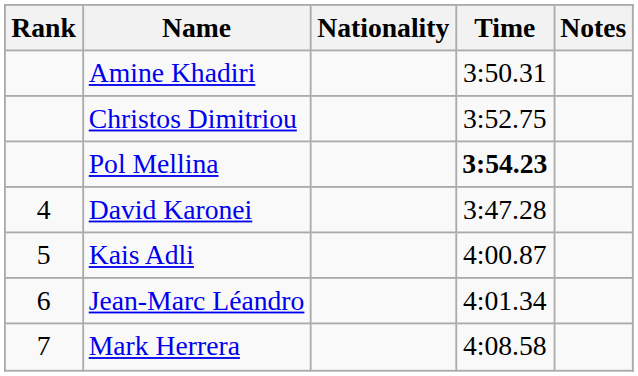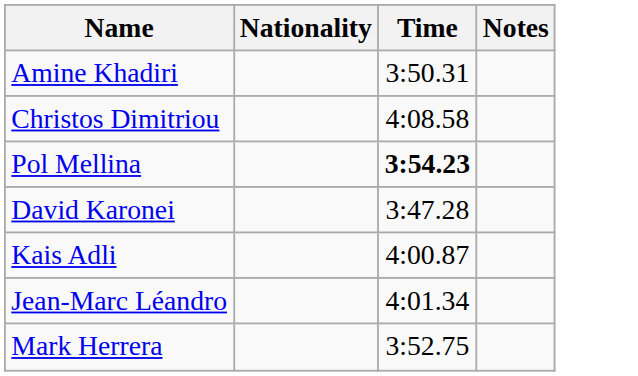- column: Rank | 4 | 5 | 6 | 7
Christos Dimitriou | Time: 3:52.75 -> 4:08.58
Mark Herrera | Time: 4:08.58 -> 3:52.75
